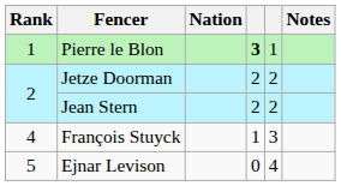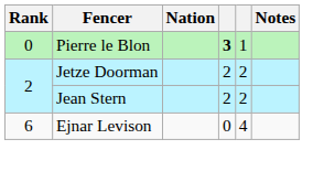Pierre le Blon | Rank: 1 -> 0
- row: 4 | François Stuyck | 1 | 3
Ejnar Levison | Rank: 5 -> 6
